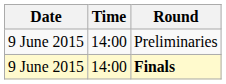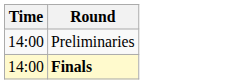- column: Date | 9 June 2015 | 9 June 2015
